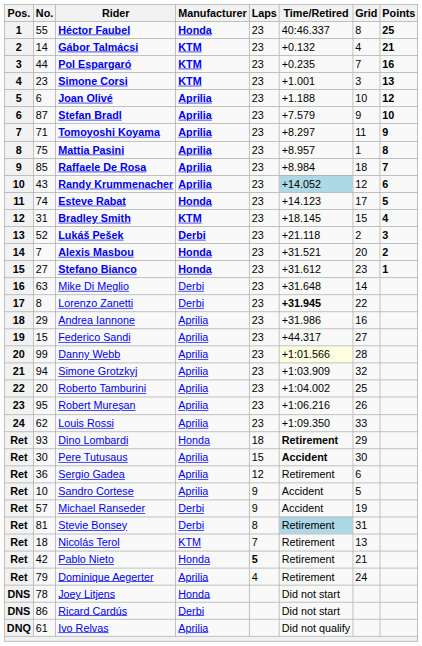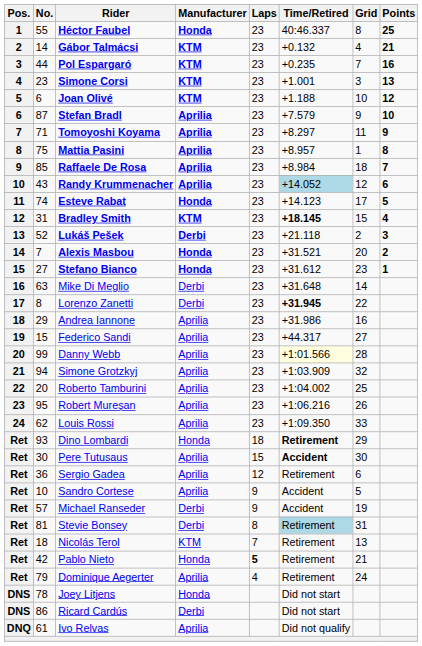Joan Olivé | Manufacturer: Aprilia -> KTM
Bradley Smith | Time/Retired: normal -> bold
